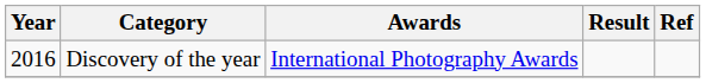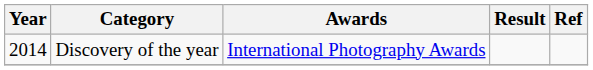Discovery of the year | Year: 2016 -> 2014
